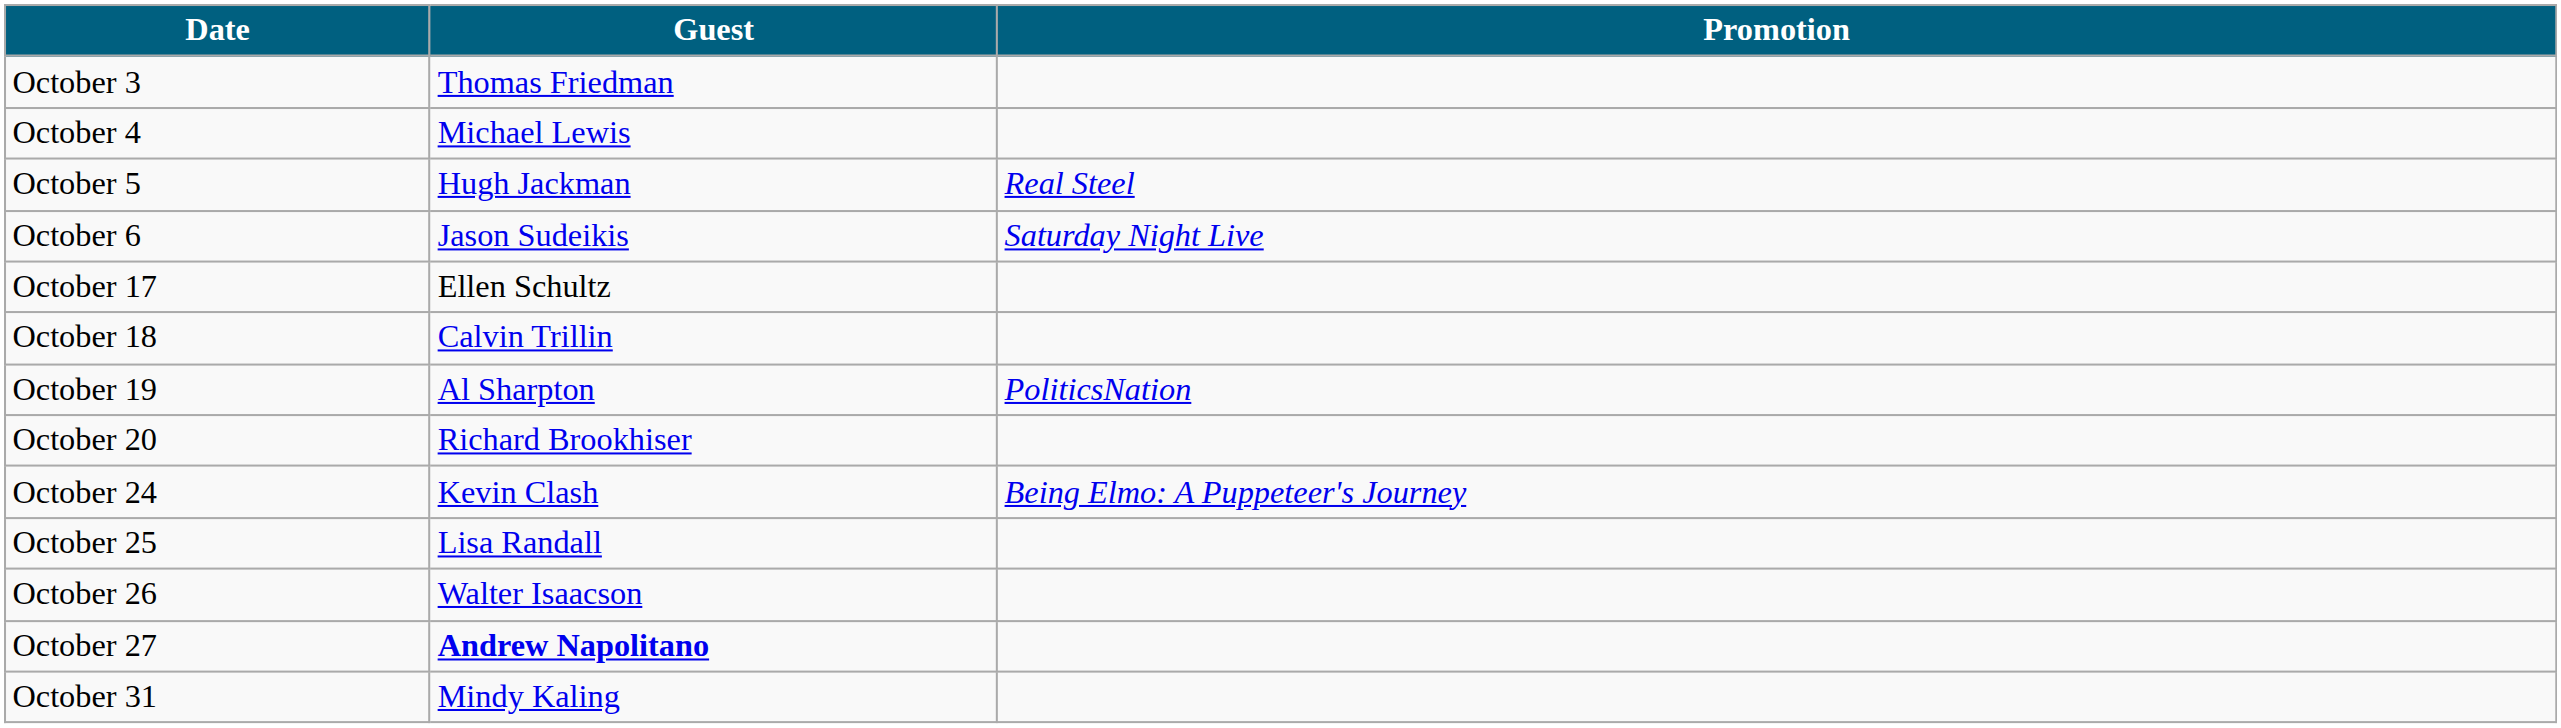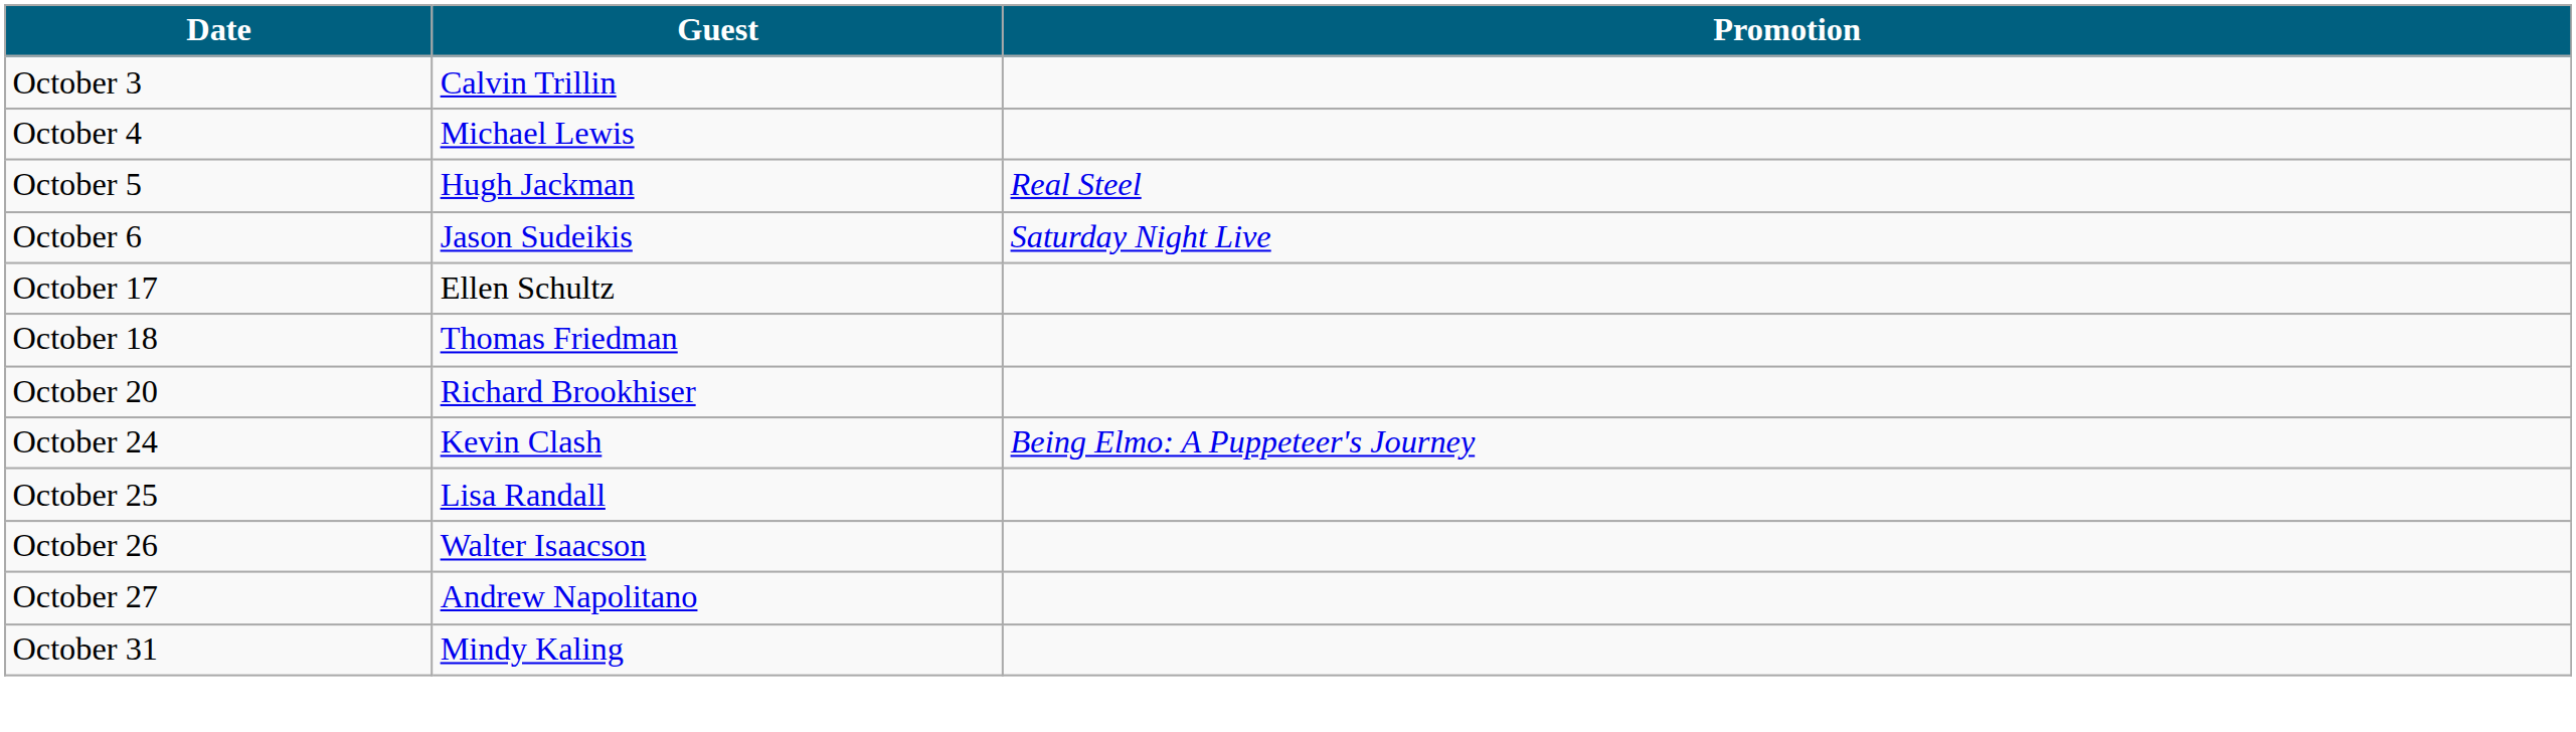October 3 | Guest: Thomas Friedman -> Calvin Trillin
October 18 | Guest: Calvin Trillin -> Thomas Friedman
- row: October 19 | Al Sharpton | PoliticsNation
October 27 | Guest: bold -> normal
